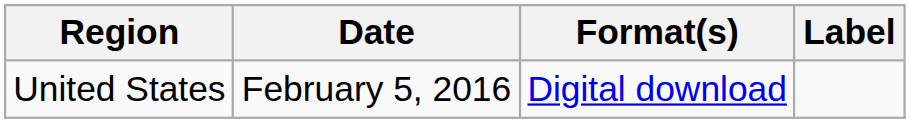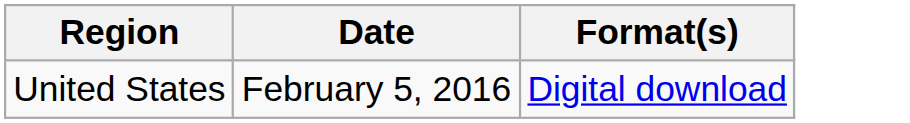- column: Label
